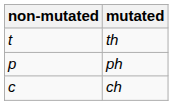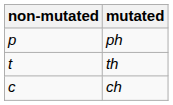rows swapped: ph <-> th
